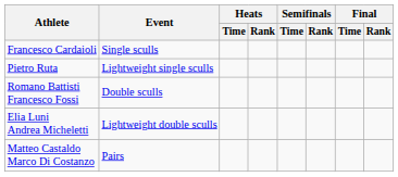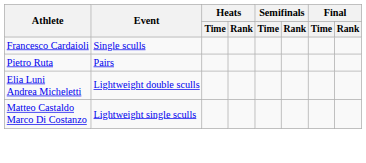Pietro Ruta | Event: Lightweight single sculls -> Pairs
- row: Romano Battisti Francesco Fossi | Double sculls
Matteo Castaldo Marco Di Costanzo | Event: Pairs -> Lightweight single sculls
